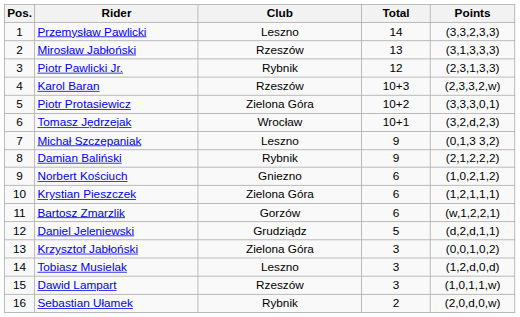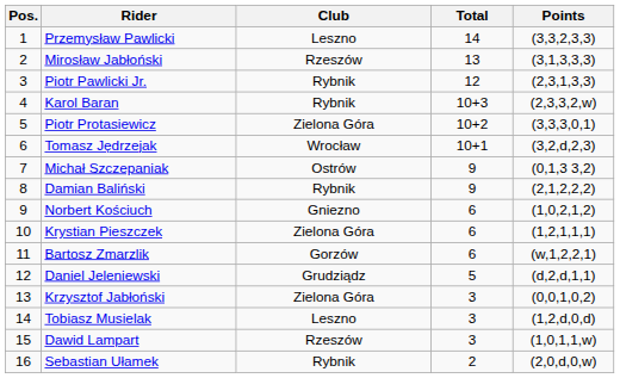Karol Baran | Club: Rzeszów -> Rybnik
Michał Szczepaniak | Club: Leszno -> Ostrów
